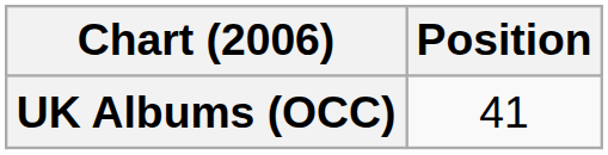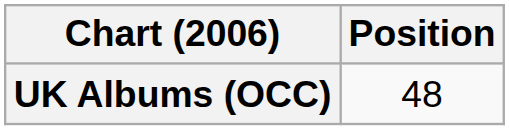UK Albums (OCC) | Position: 41 -> 48
